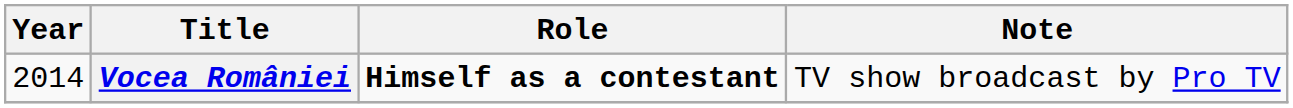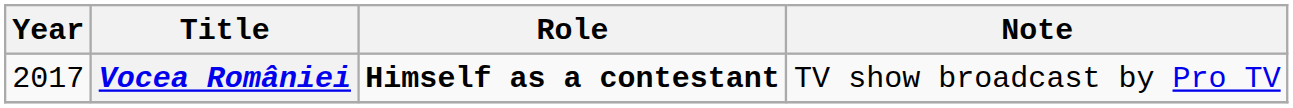Vocea României | Year: 2014 -> 2017
